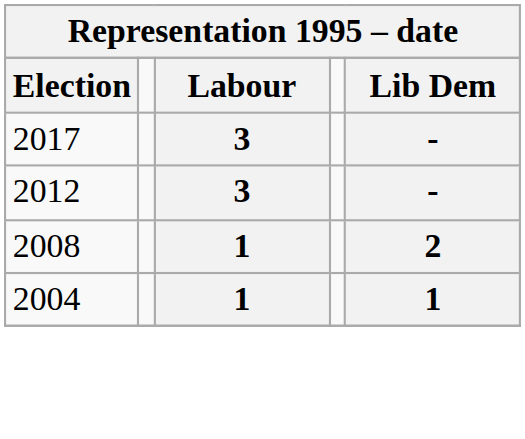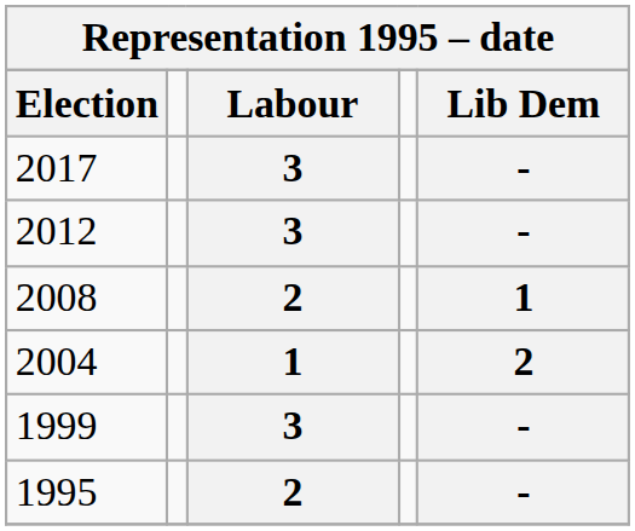2008 | Labour: 1 -> 2
2008 | Lib Dem: 2 -> 1
2004 | Lib Dem: 1 -> 2
+ row: 1999 | 3 | -
+ row: 1995 | 2 | -
